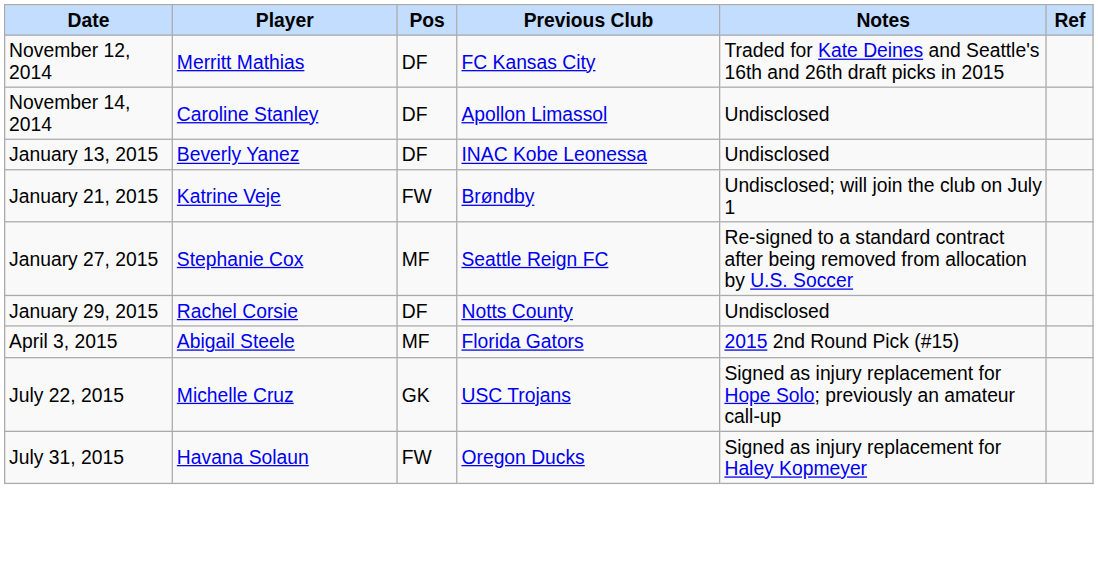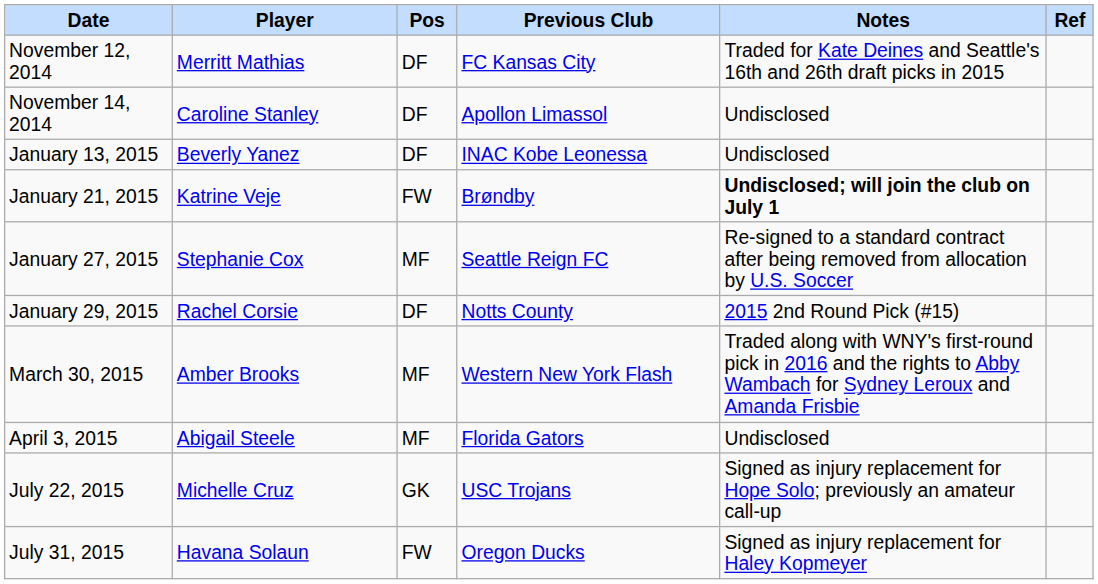January 21, 2015 | Notes: normal -> bold
January 29, 2015 | Notes: Undisclosed -> 2015 2nd Round Pick (#15)
+ row: March 30, 2015 | Amber Brooks | MF | Western New York Flash | Traded along with WNY's first-round pick in 2016 and the rights to Abby Wambach for Sydney Leroux and Amanda Frisbie
April 3, 2015 | Notes: 2015 2nd Round Pick (#15) -> Undisclosed
